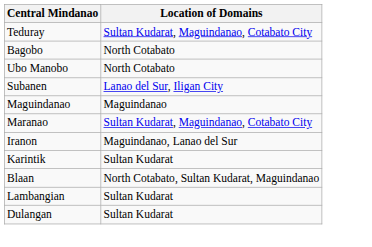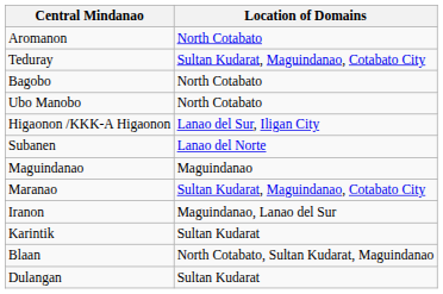+ row: Aromanon | North Cotabato
+ row: Higaonon /KKK-A Higaonon | Lanao del Sur, Iligan City
Subanen | Location of Domains: Lanao del Sur, Iligan City -> Lanao del Norte
- row: Lambangian | Sultan Kudarat
